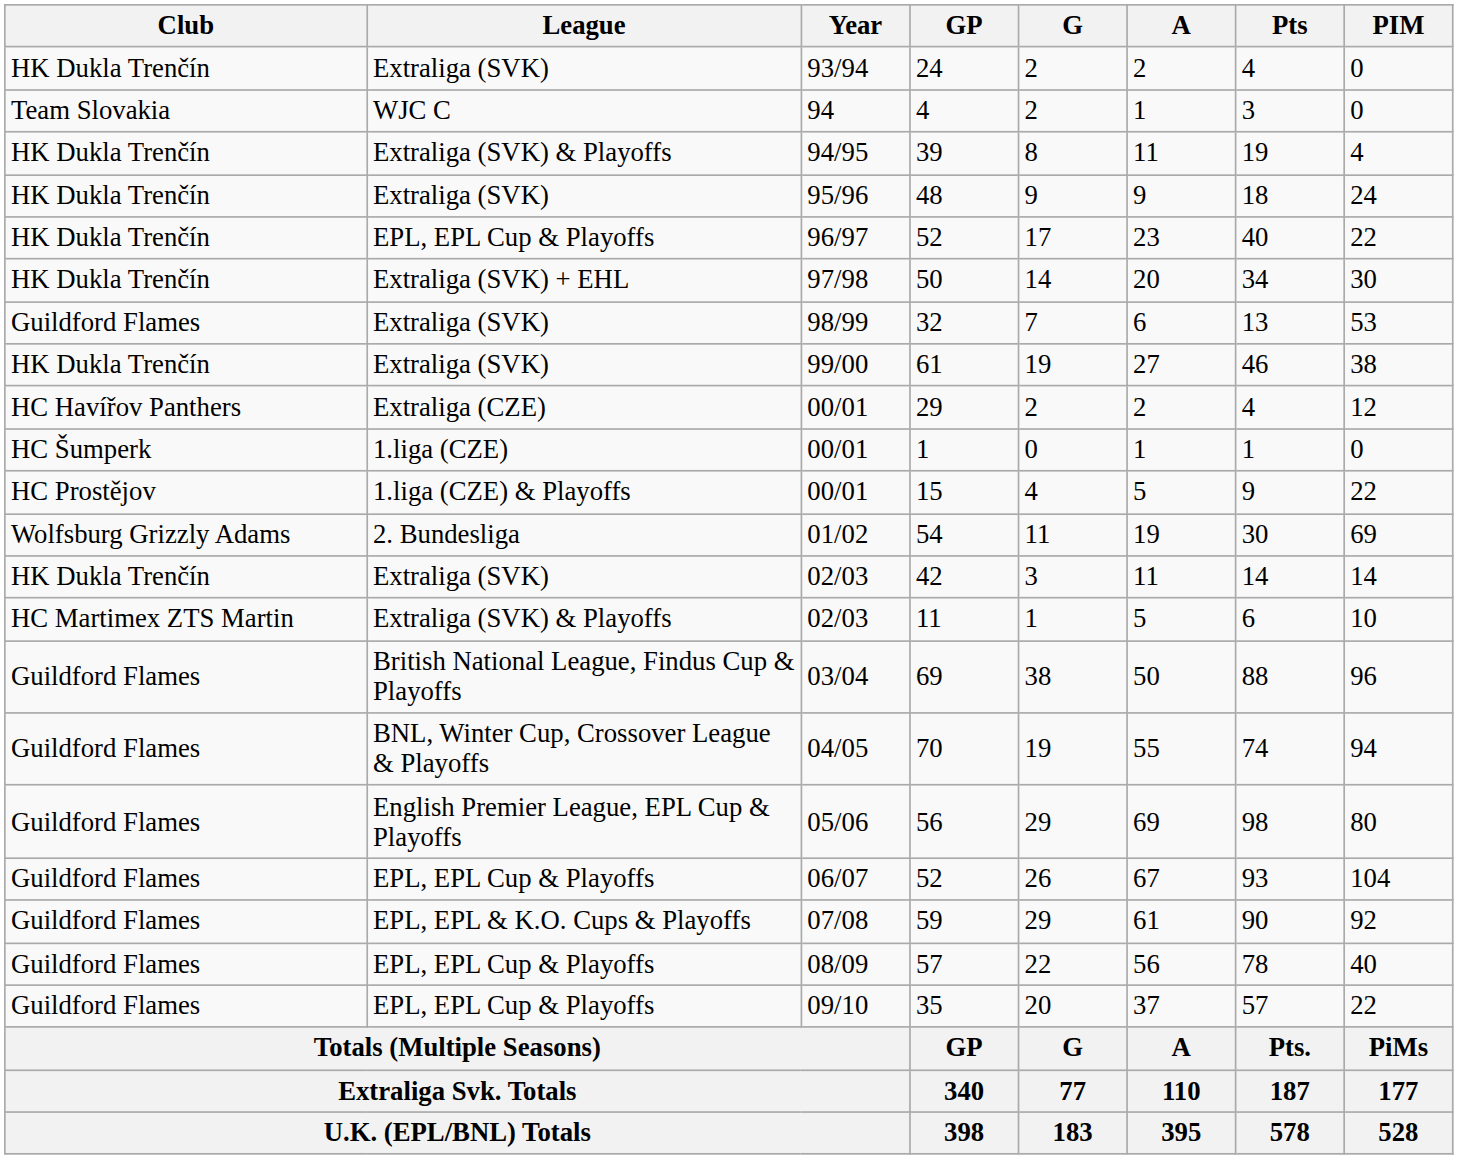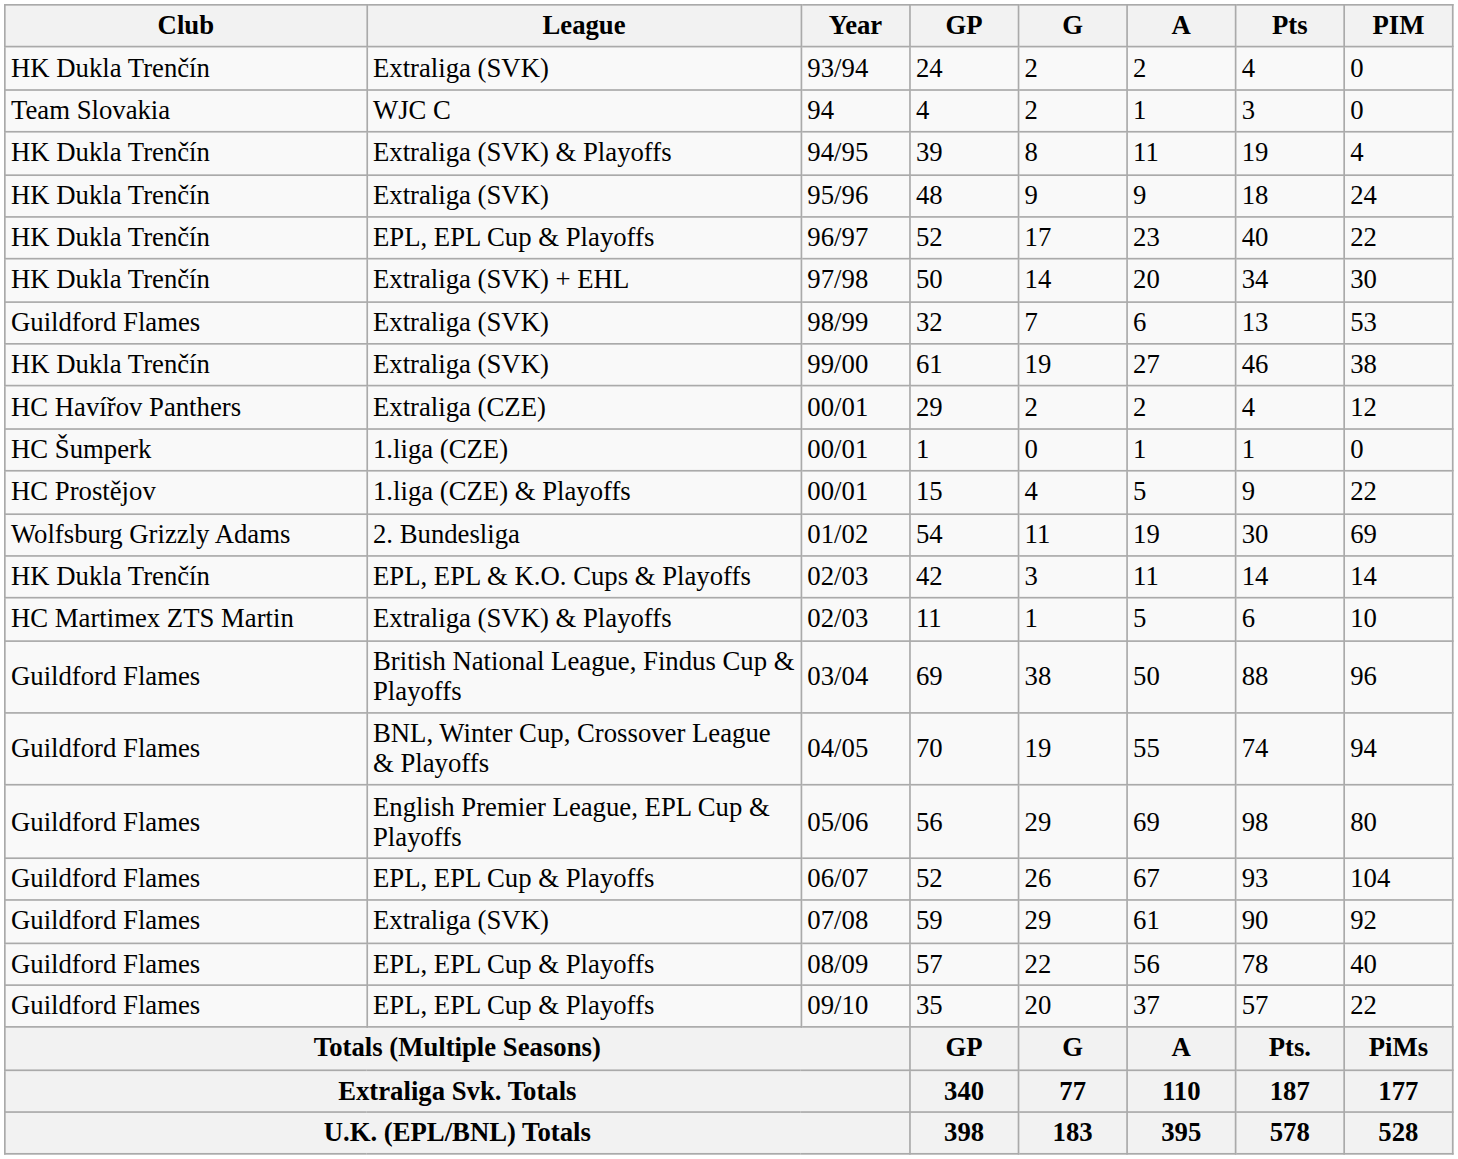42 | League: Extraliga (SVK) -> EPL, EPL & K.O. Cups & Playoffs
59 | League: EPL, EPL & K.O. Cups & Playoffs -> Extraliga (SVK)
